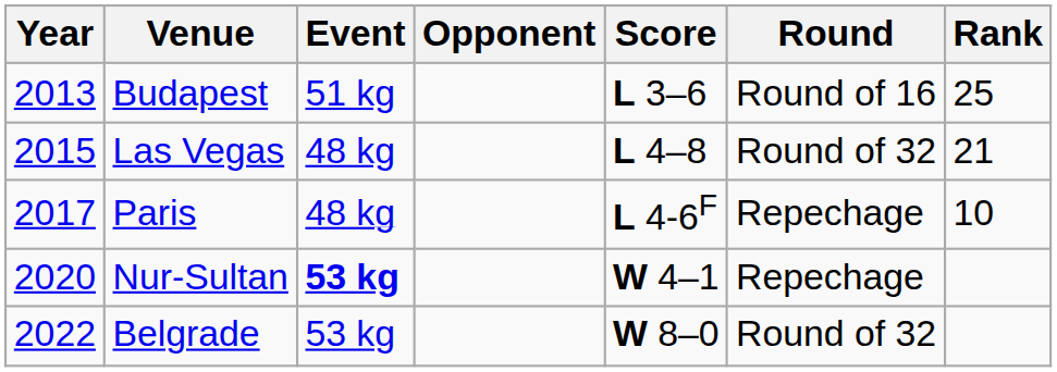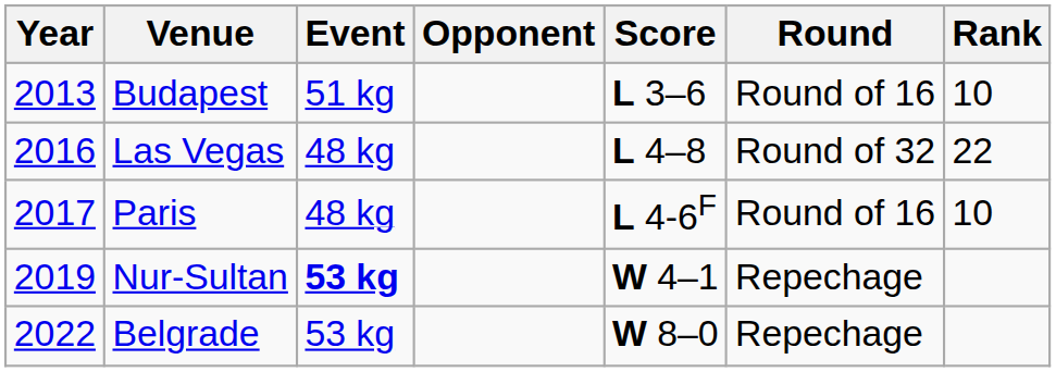Budapest | Rank: 25 -> 10
Las Vegas | Year: 2015 -> 2016
Las Vegas | Rank: 21 -> 22
Paris | Round: Repechage -> Round of 16
Nur-Sultan | Year: 2020 -> 2019
Belgrade | Round: Round of 32 -> Repechage
